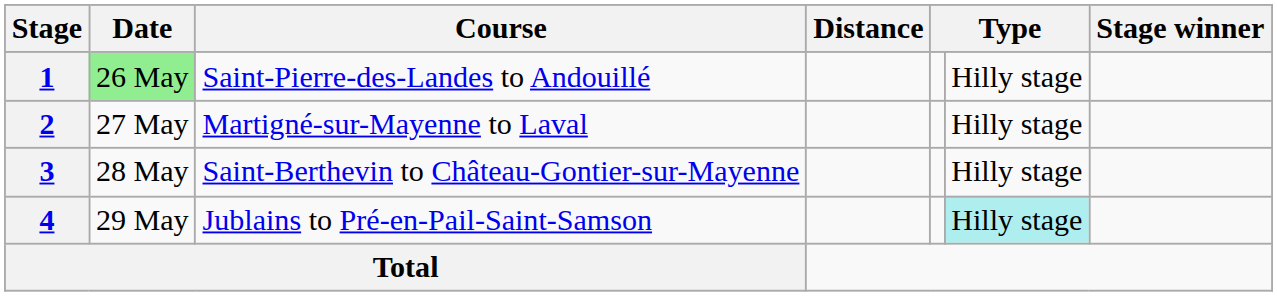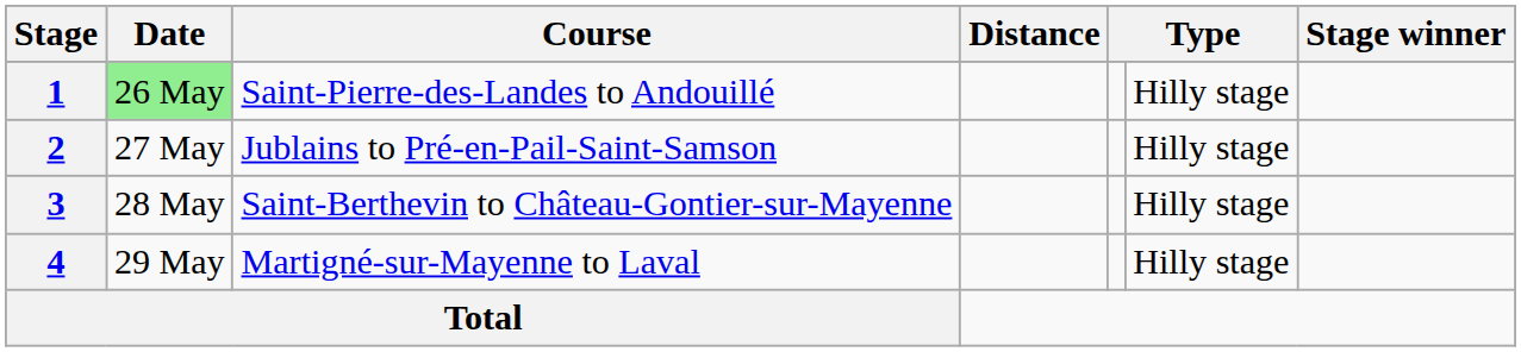2 | Course: Martigné-sur-Mayenne to Laval -> Jublains to Pré-en-Pail-Saint-Samson
4 | Course: Jublains to Pré-en-Pail-Saint-Samson -> Martigné-sur-Mayenne to Laval
4 | column 6: paleturquoise background -> no background
